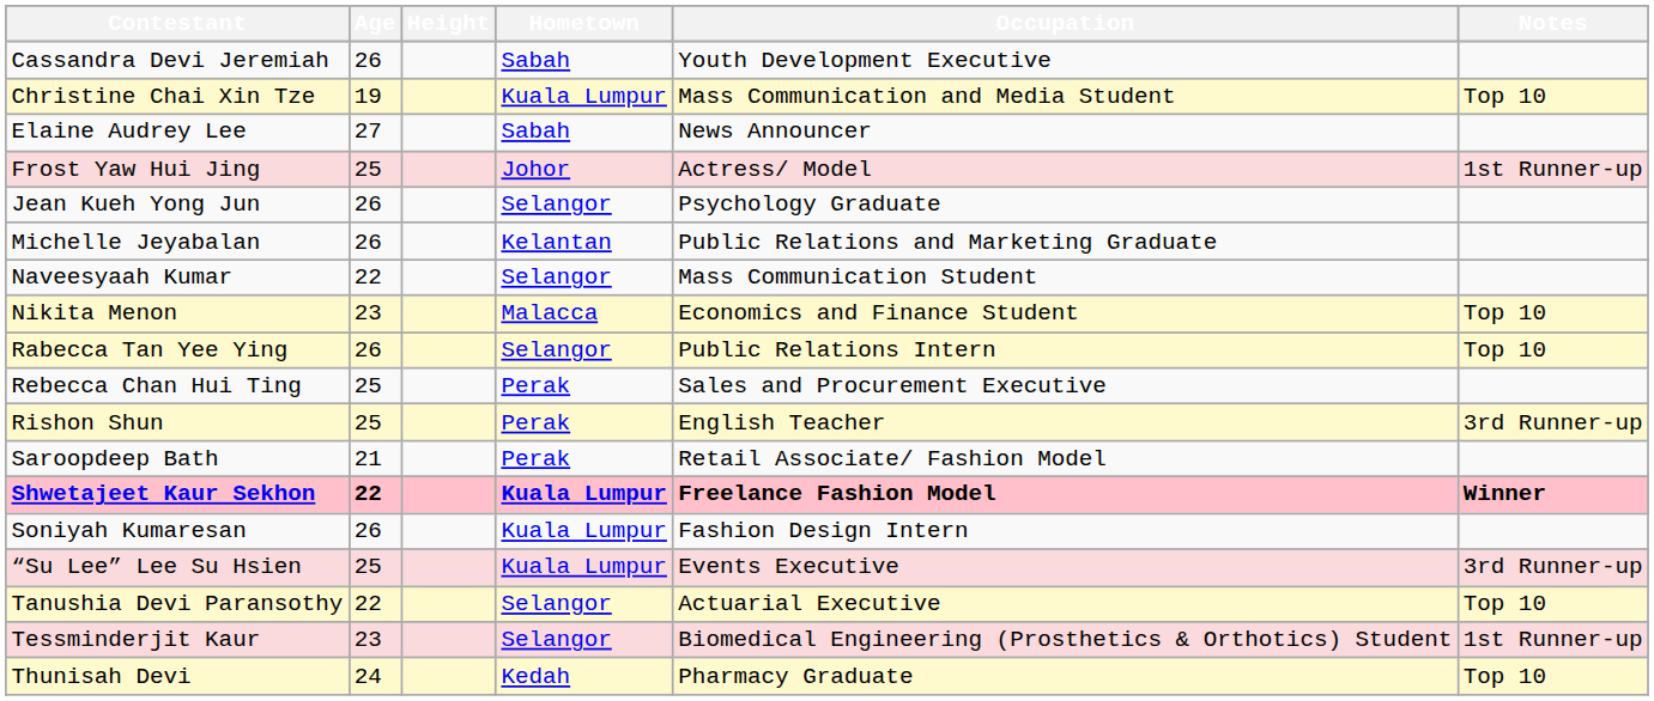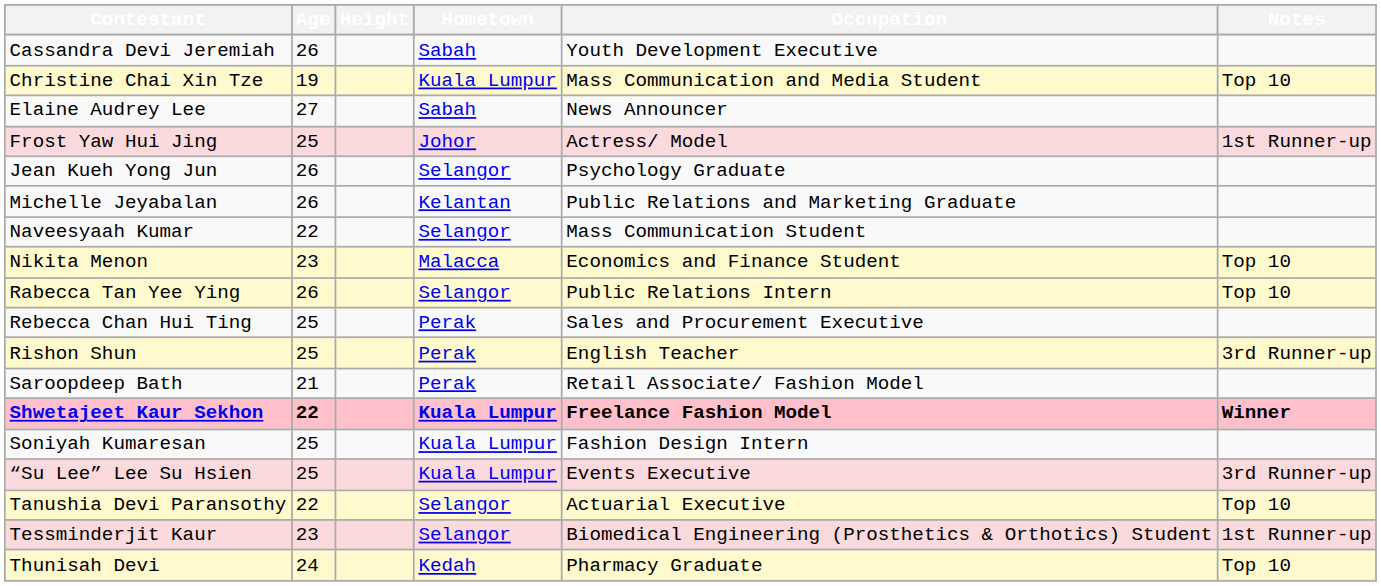Soniyah Kumaresan | Age: 26 -> 25
